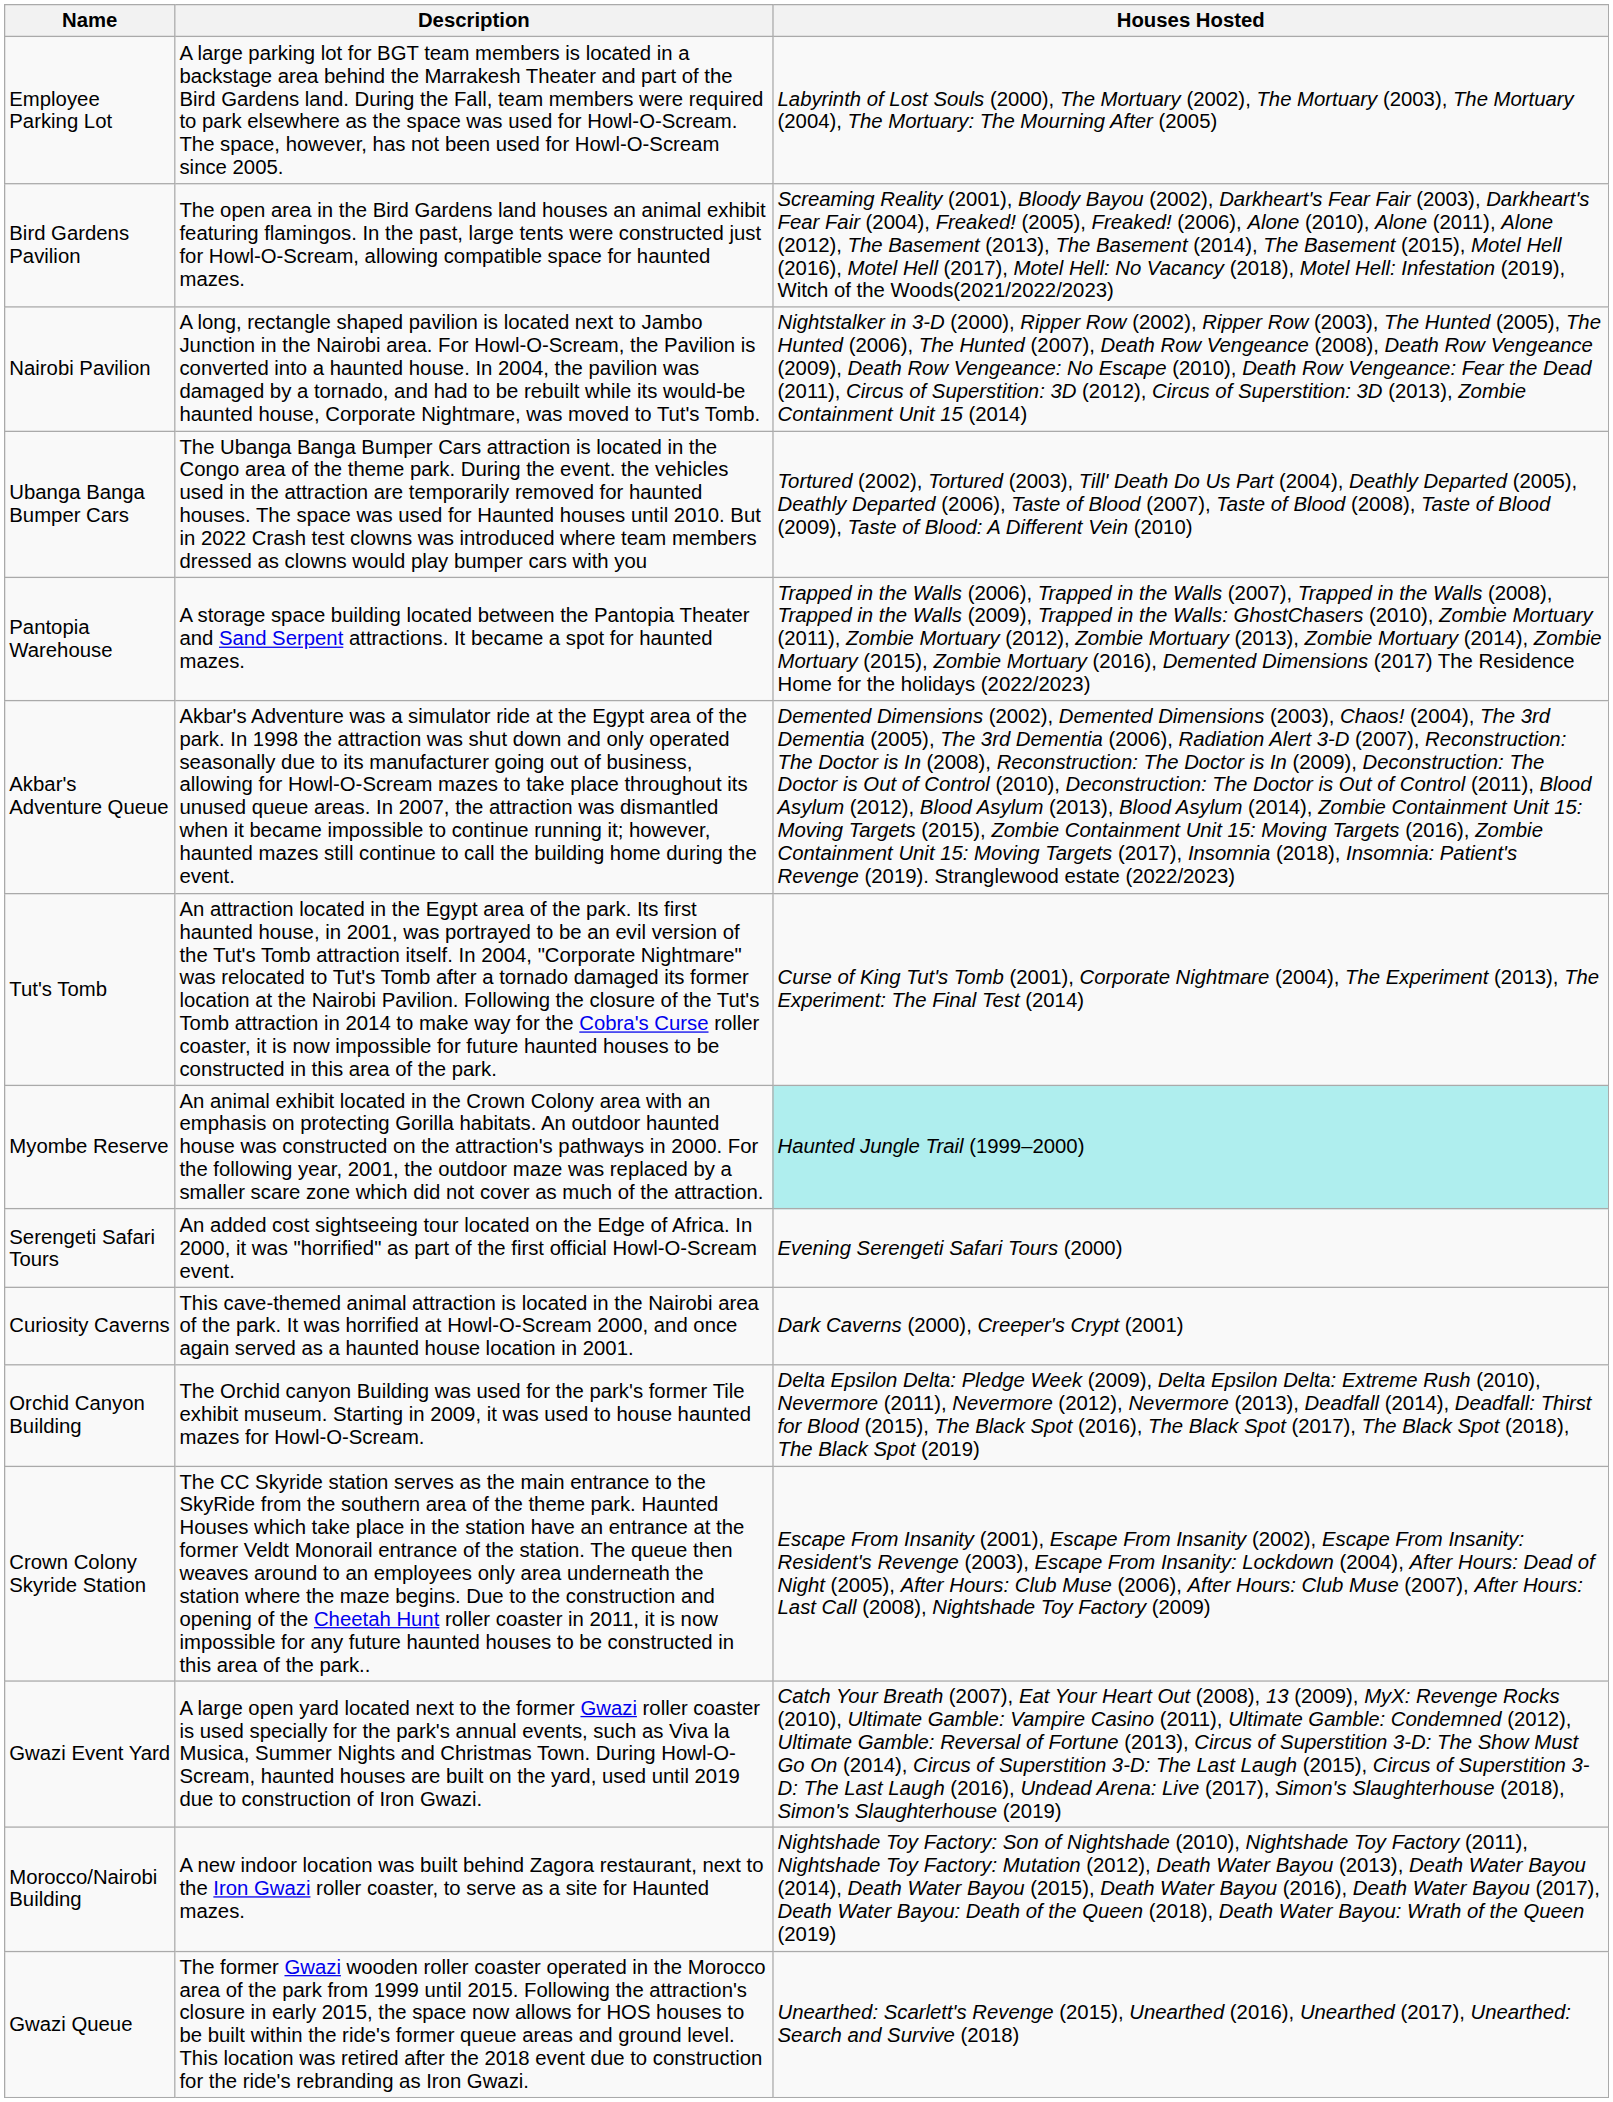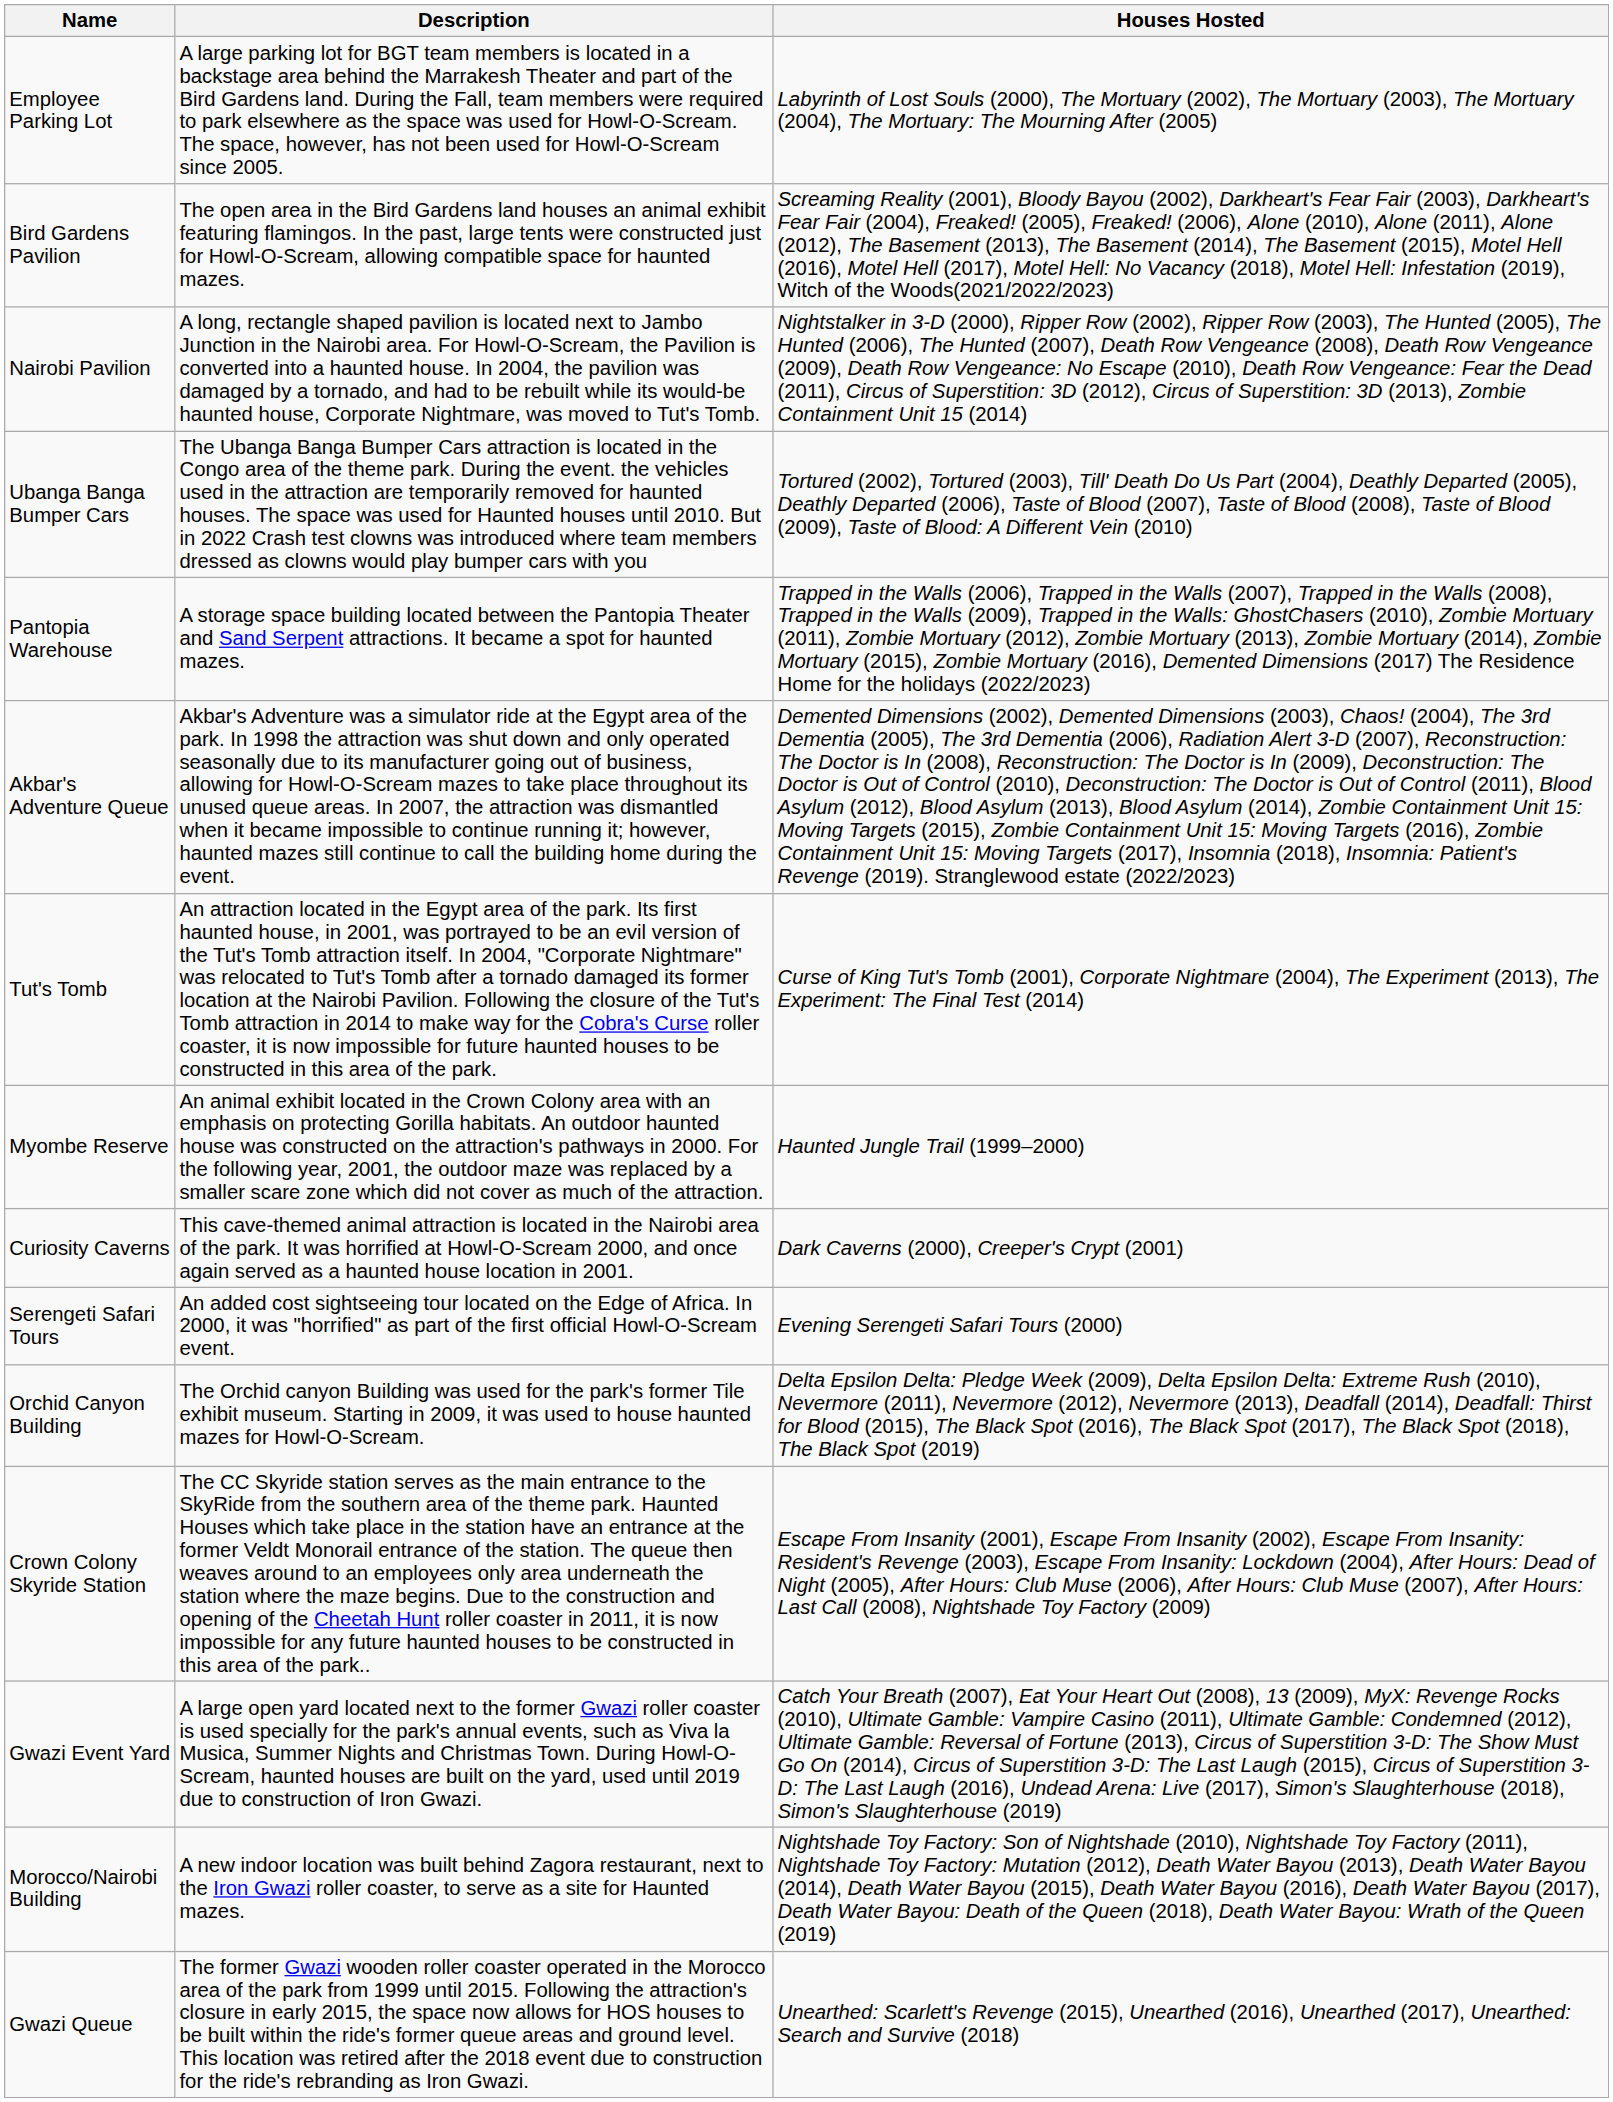Myombe Reserve | Houses Hosted: paleturquoise background -> no background
rows swapped: Serengeti Safari Tours <-> Curiosity Caverns
